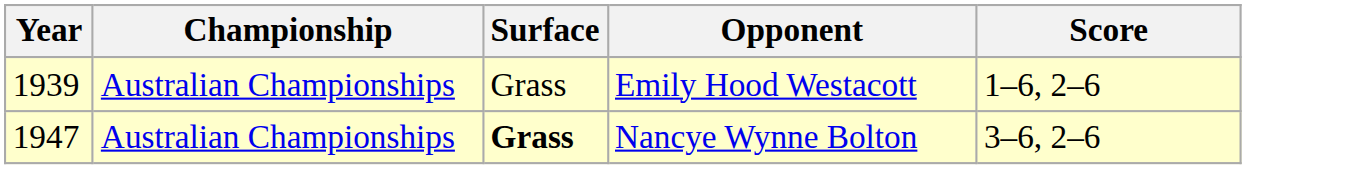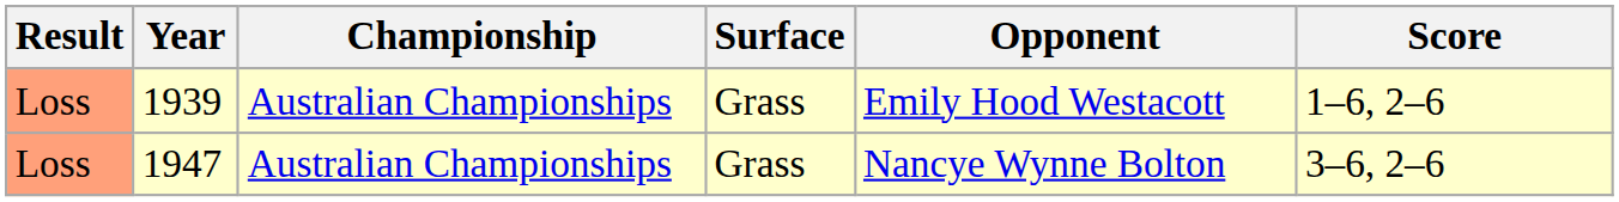+ column: Result | Loss | Loss
1947 | Surface: bold -> normal
